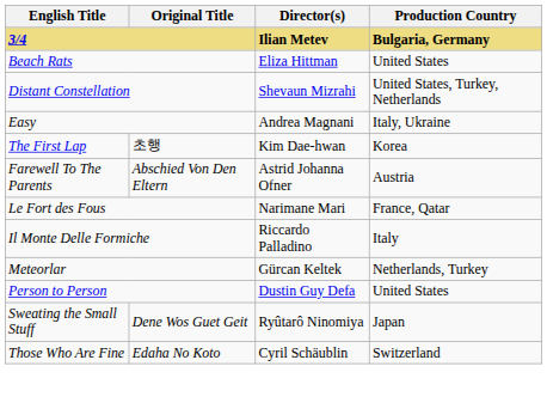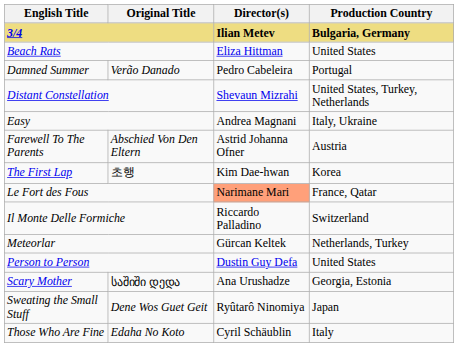+ row: Damned Summer | Verão Danado | Pedro Cabeleira | Portugal
rows swapped: Farewell To The Parents <-> The First Lap
Le Fort des Fous | Director(s): no background -> lightsalmon background
Il Monte Delle Formiche | Production Country: Italy -> Switzerland
+ row: Scary Mother | საშიში დედა | Ana Urushadze | Georgia, Estonia
Those Who Are Fine | Production Country: Switzerland -> Italy
